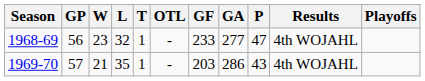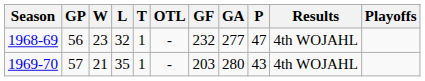1968-69 | GF: 233 -> 232
1969-70 | GA: 286 -> 280
